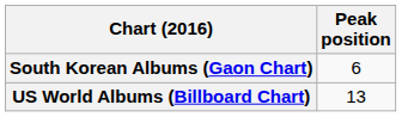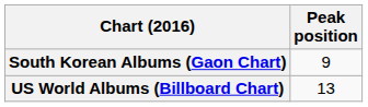South Korean Albums (Gaon Chart) | Peak position: 6 -> 9
